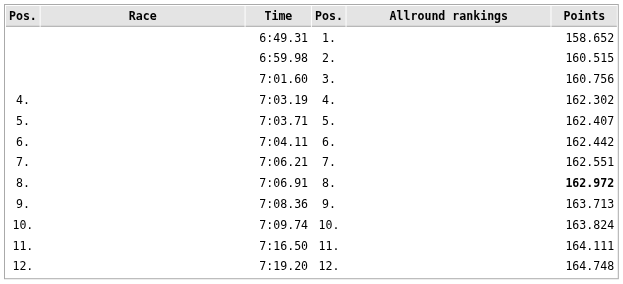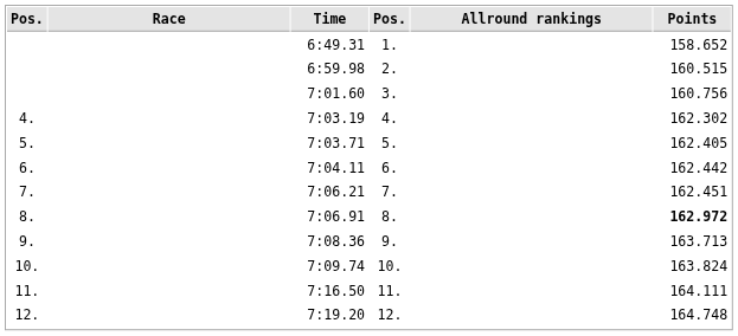7:03.71 | Points: 162.407 -> 162.405
7:06.21 | Points: 162.551 -> 162.451
